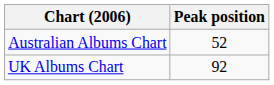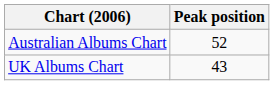UK Albums Chart | Peak position: 92 -> 43
